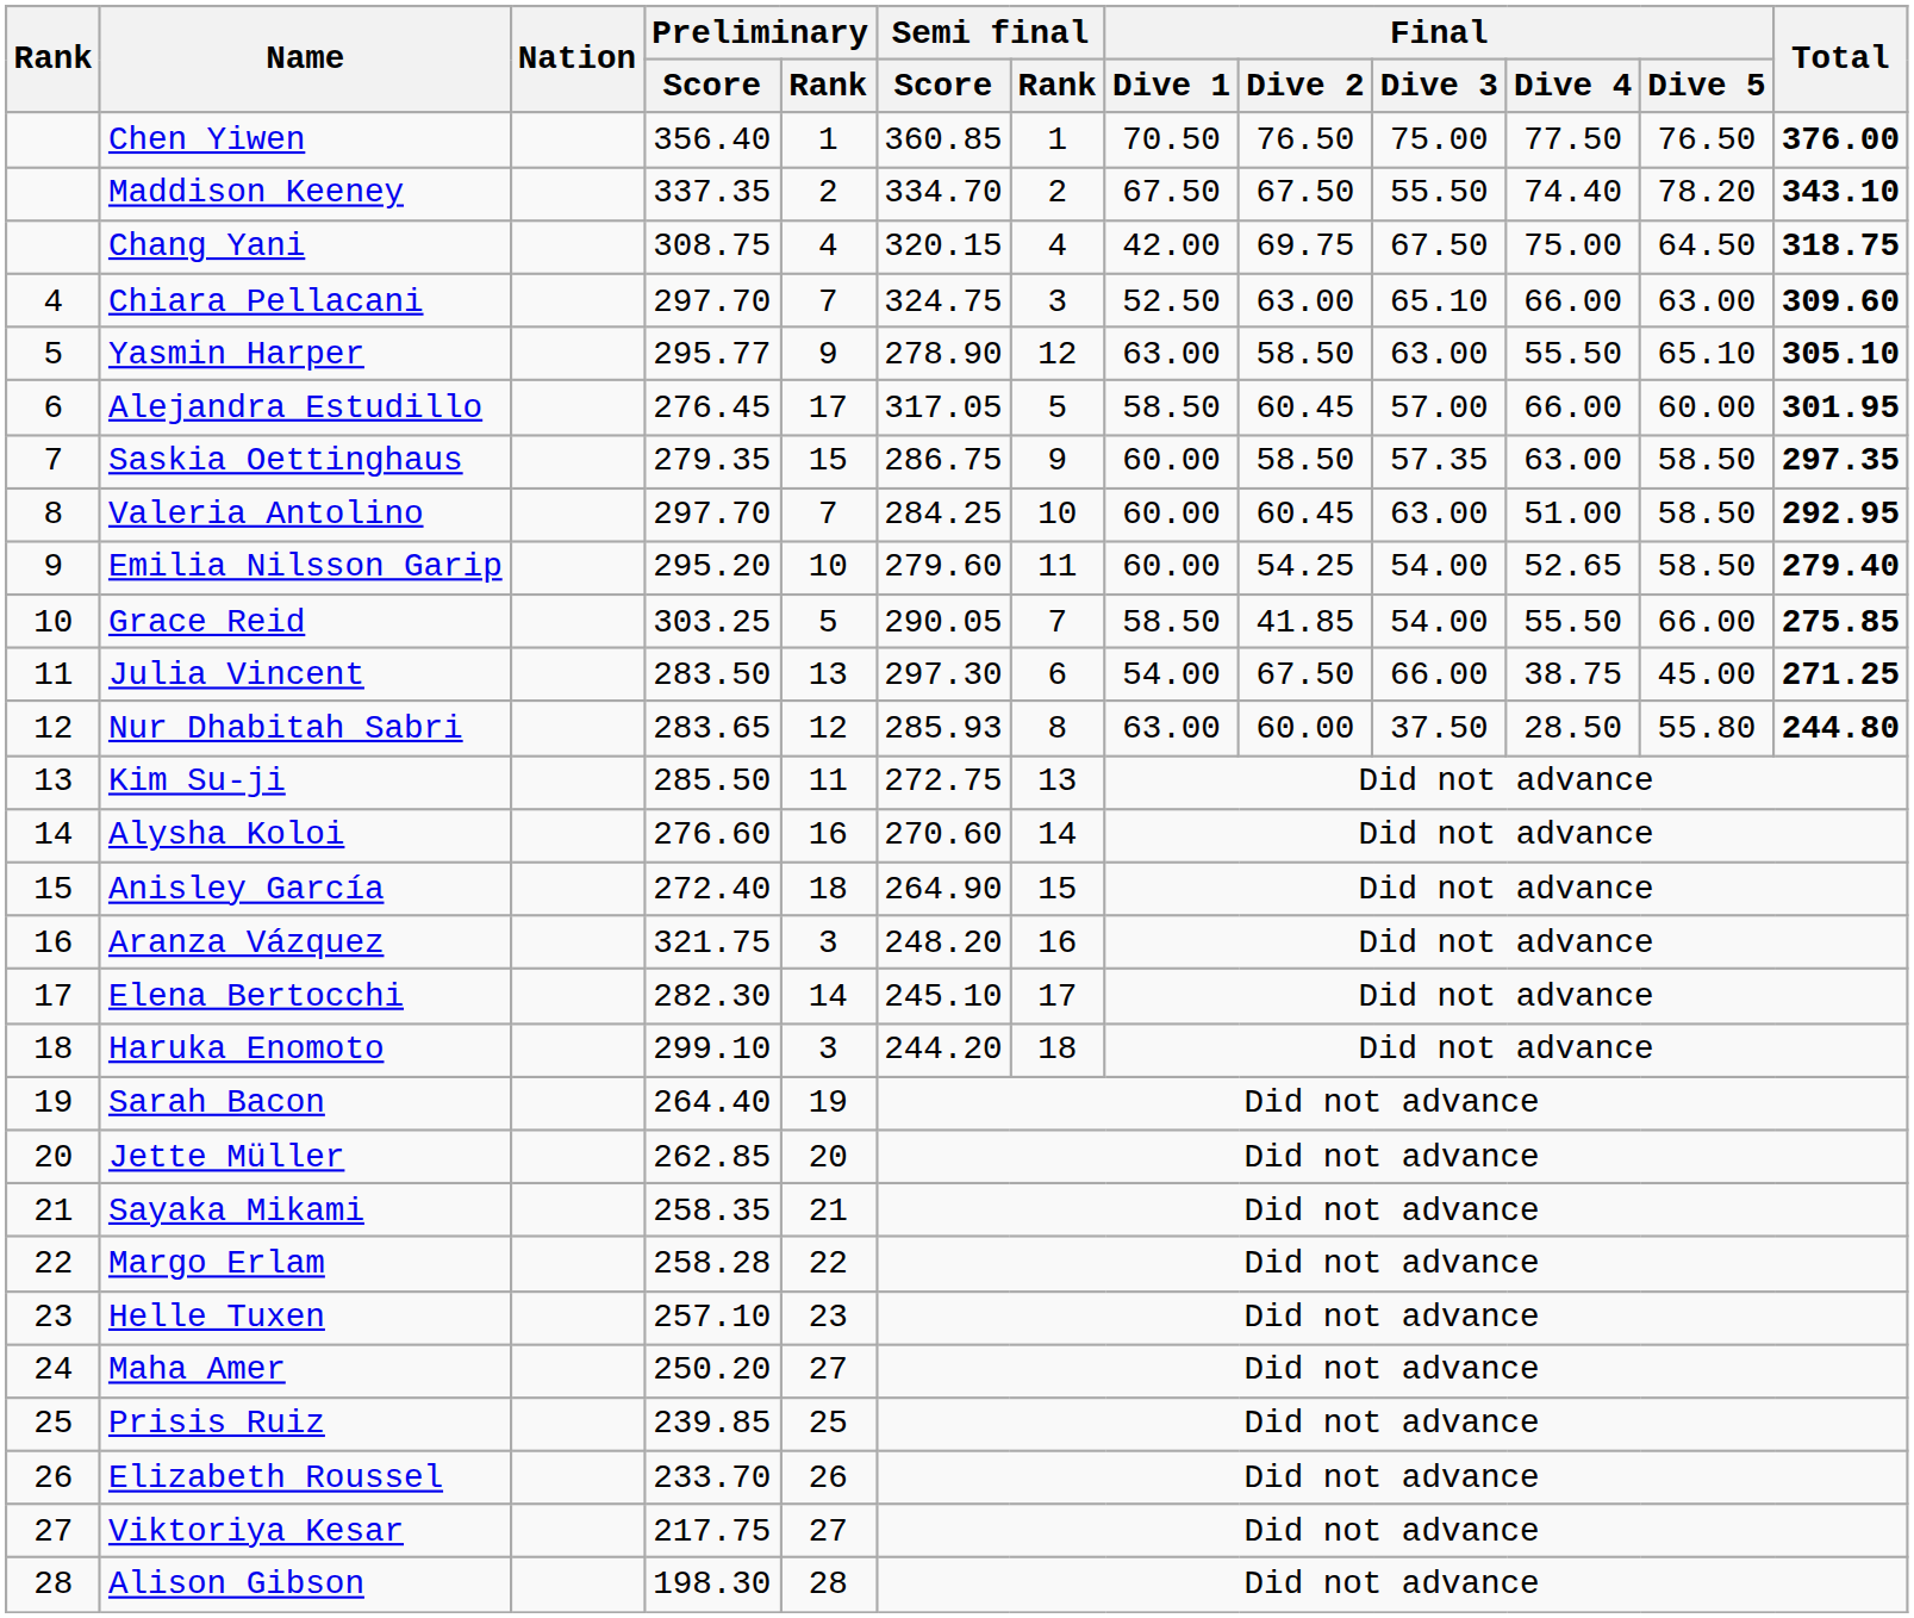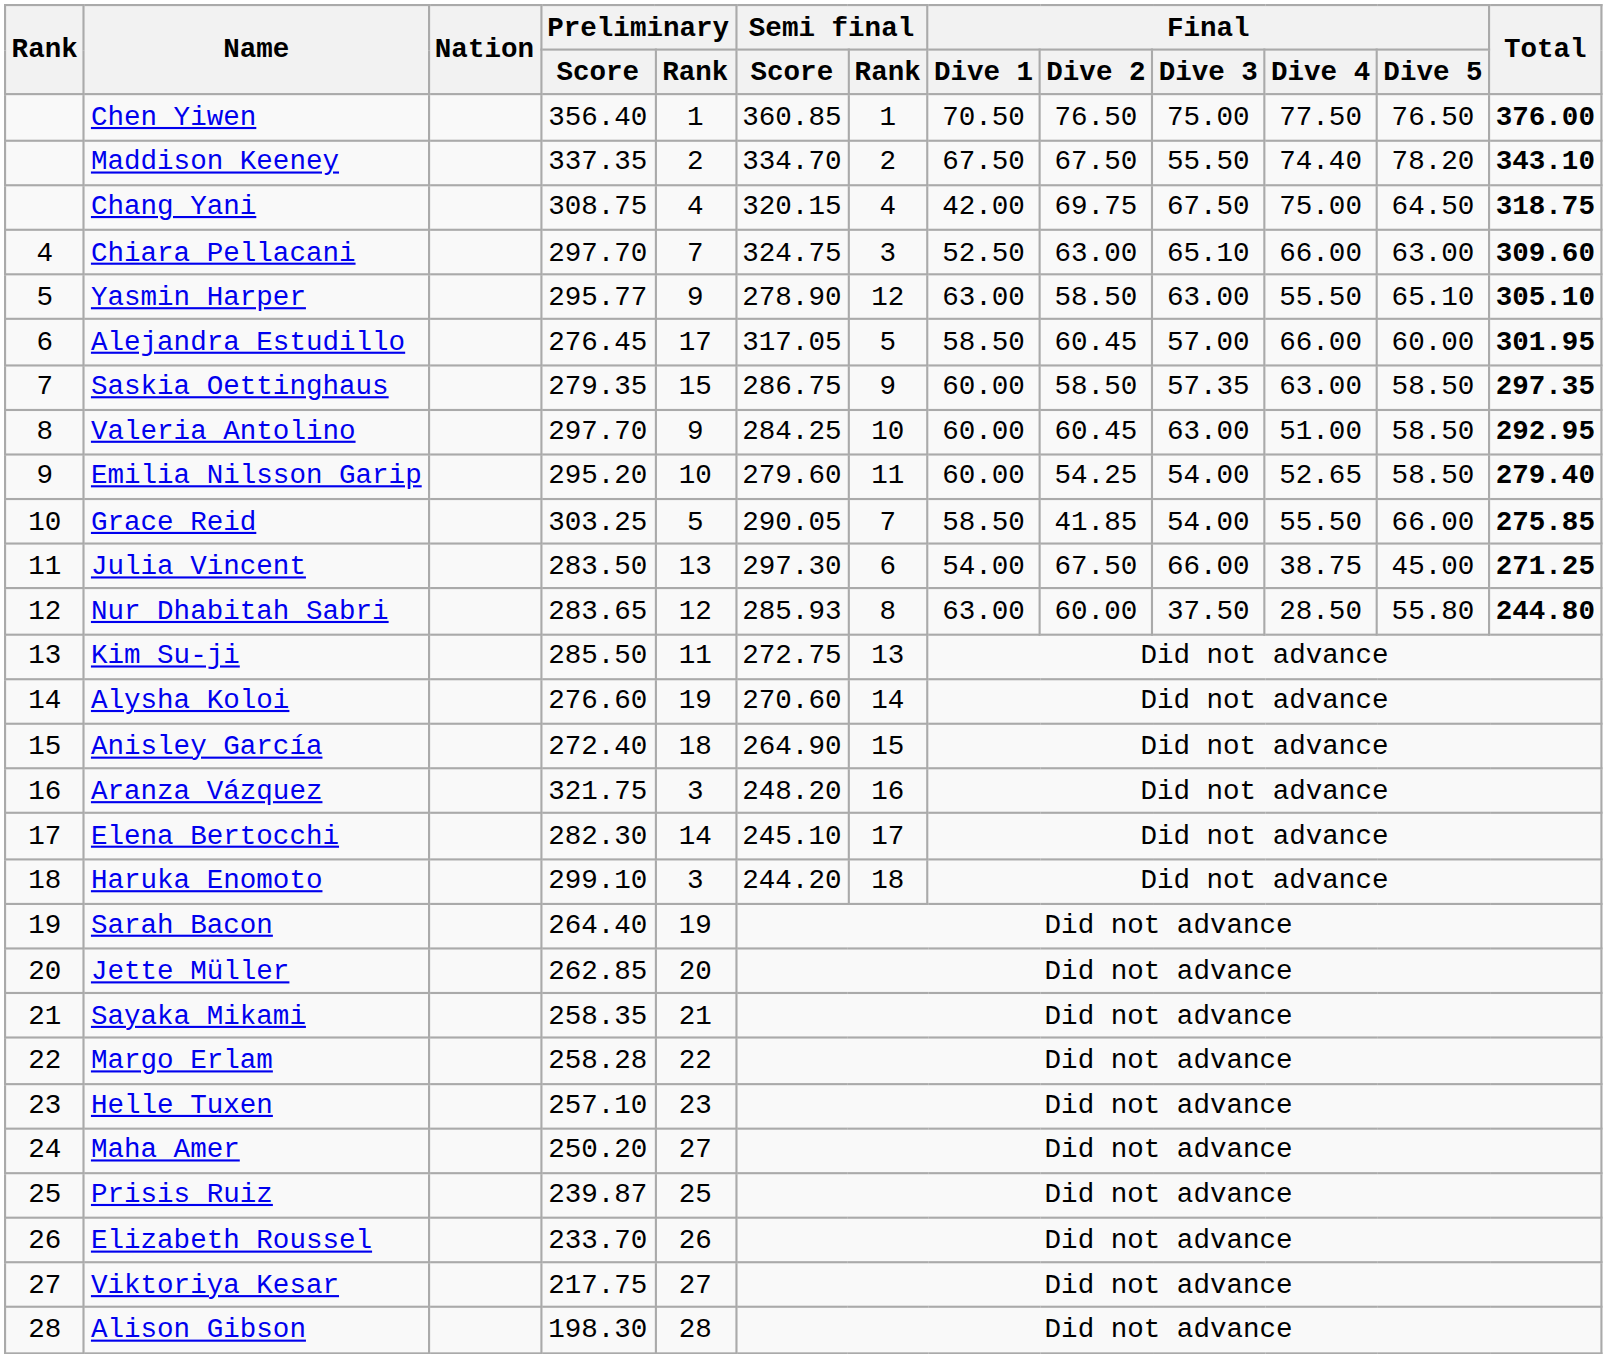Valeria Antolino | Preliminary / Rank: 7 -> 9
Alysha Koloi | Preliminary / Rank: 16 -> 19
Prisis Ruiz | Preliminary / Score: 239.85 -> 239.87
